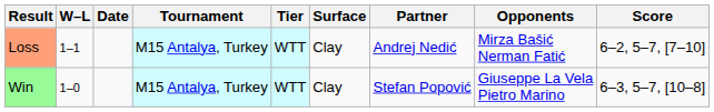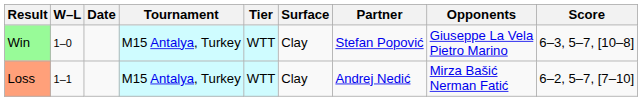rows swapped: Win <-> Loss
